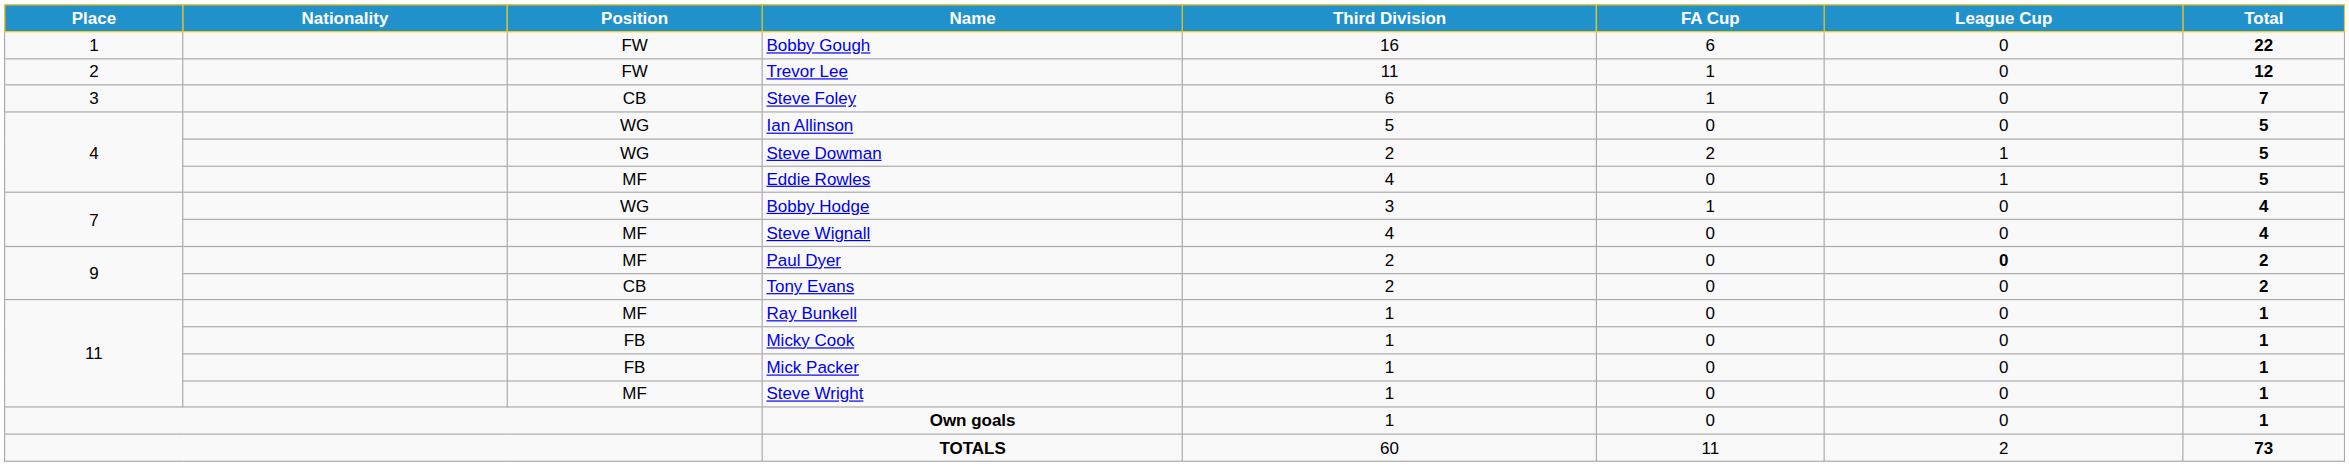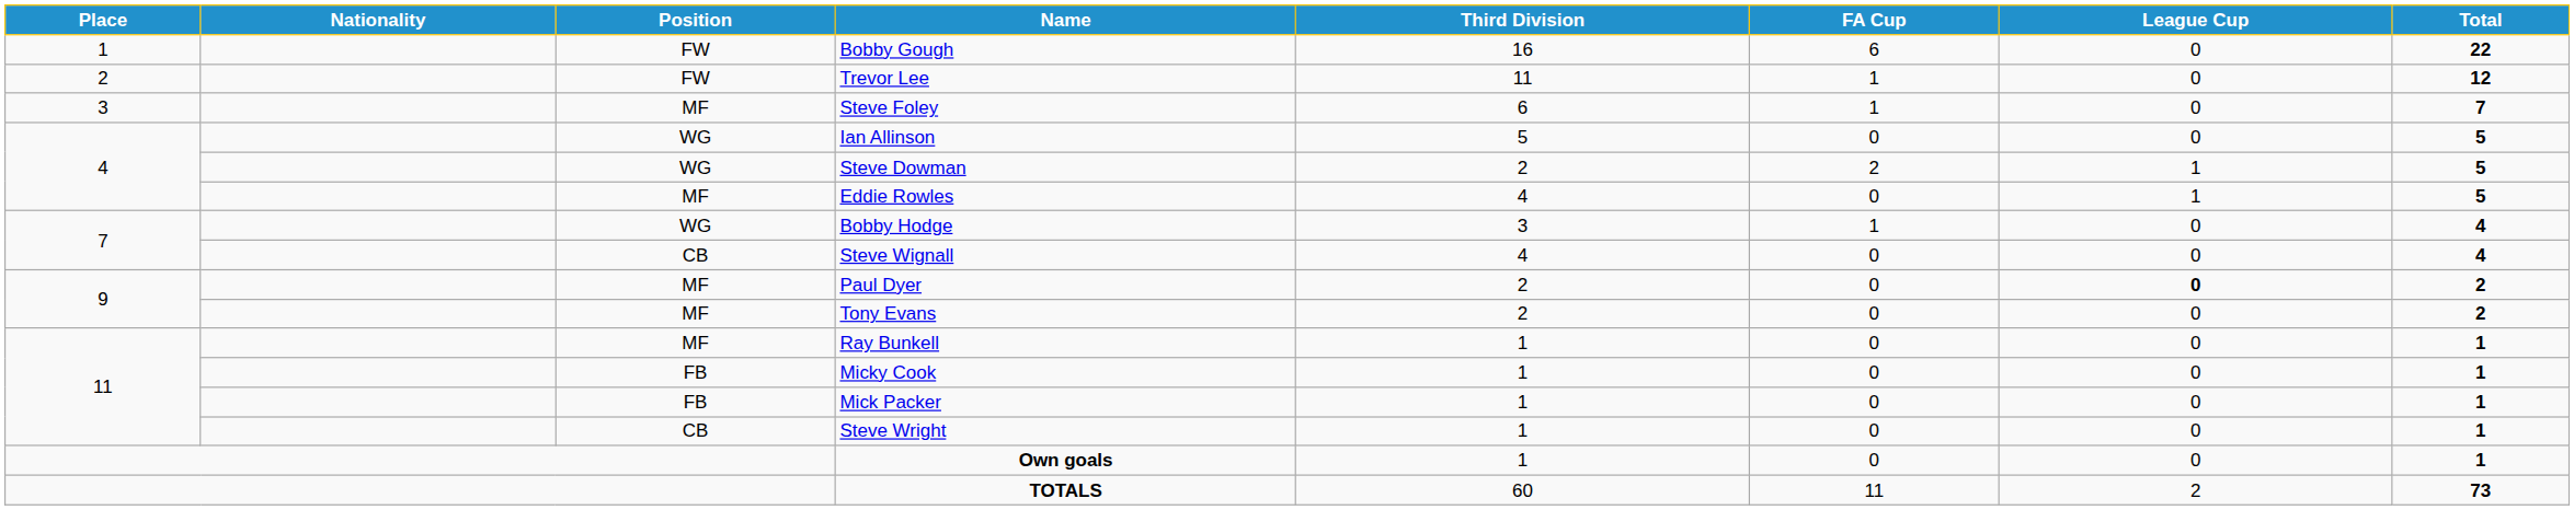Steve Foley | Position: CB -> MF
Steve Wignall | Position: MF -> CB
Tony Evans | Position: CB -> MF
Steve Wright | Position: MF -> CB
